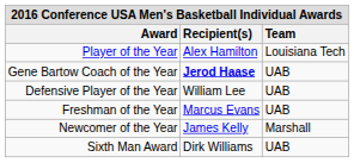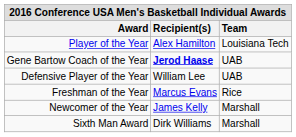Freshman of the Year | Team: UAB -> Rice
Sixth Man Award | Team: UAB -> Marshall
